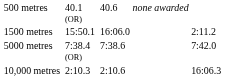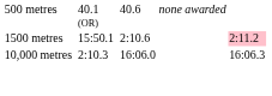1500 metres | column 5: 16:06.0 -> 2:10.6
1500 metres | column 7: no background -> pink background
- row: 5000 metres | 7:38.4 (OR) | 7:38.6 | 7:42.0
10,000 metres | column 5: 2:10.6 -> 16:06.0
